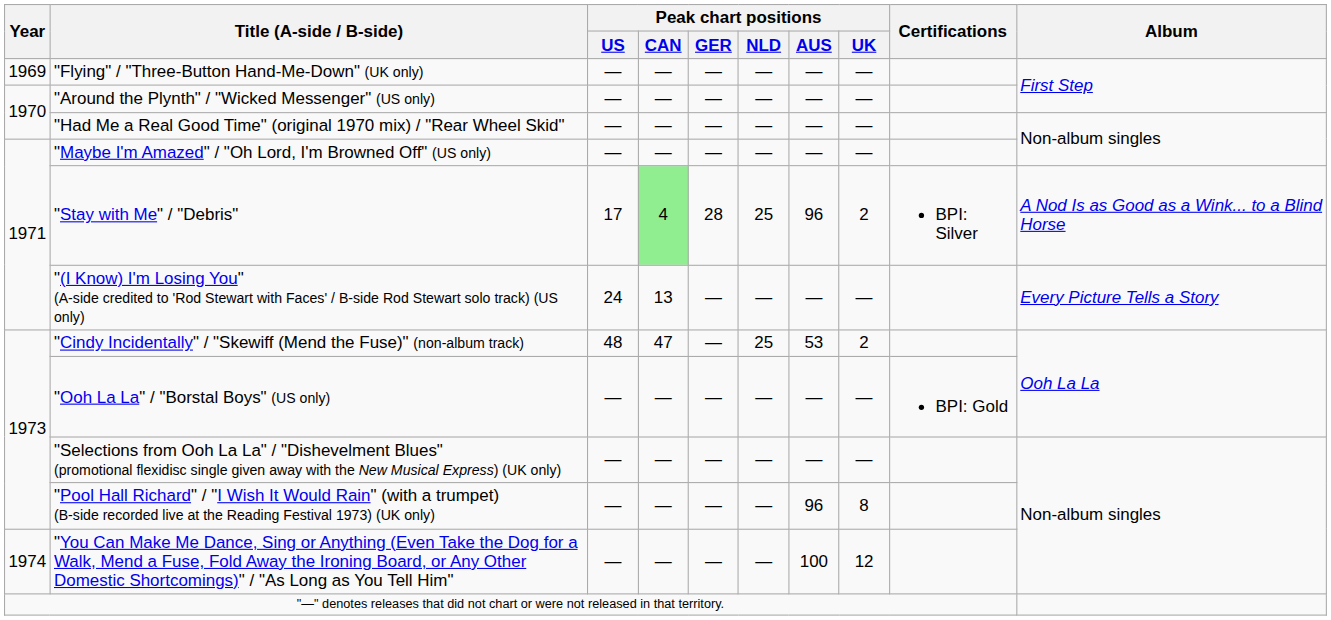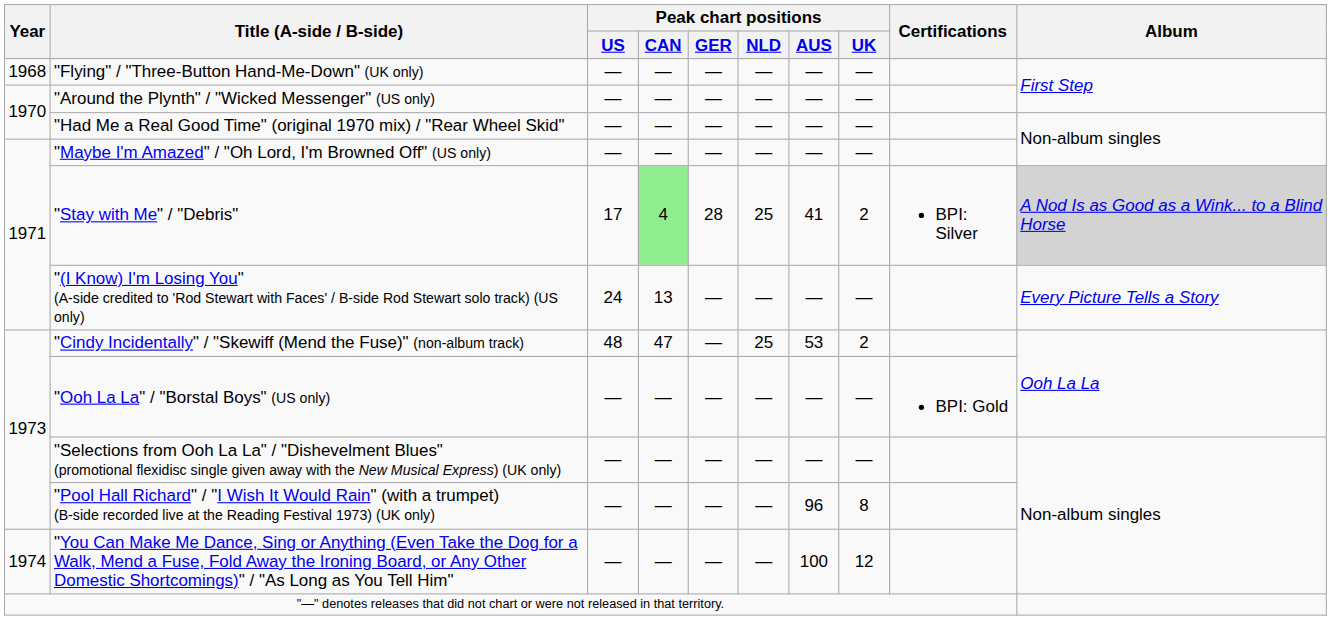"Flying" / "Three-Button Hand-Me-Down" (UK only) | Year: 1969 -> 1968
"Stay with Me" / "Debris" | Peak chart positions / AUS: 96 -> 41
"Stay with Me" / "Debris" | Album: no background -> lightgrey background
